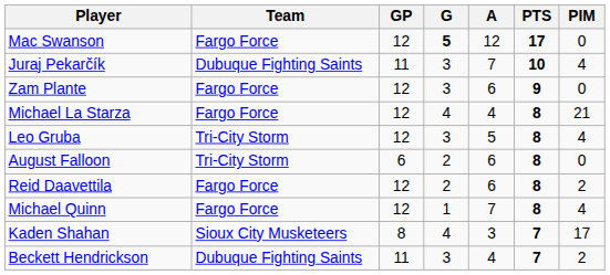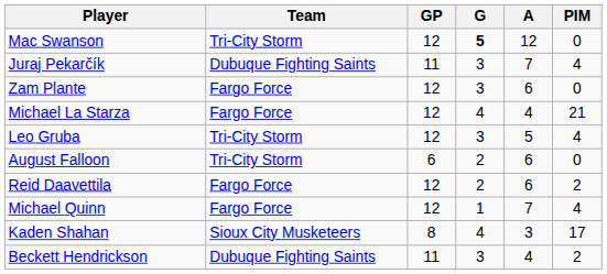- column: PTS | 17 | 10 | 9 | 8 | 8 | 8 | 8 | 8 | 7 | 7
Mac Swanson | Team: Fargo Force -> Tri-City Storm
